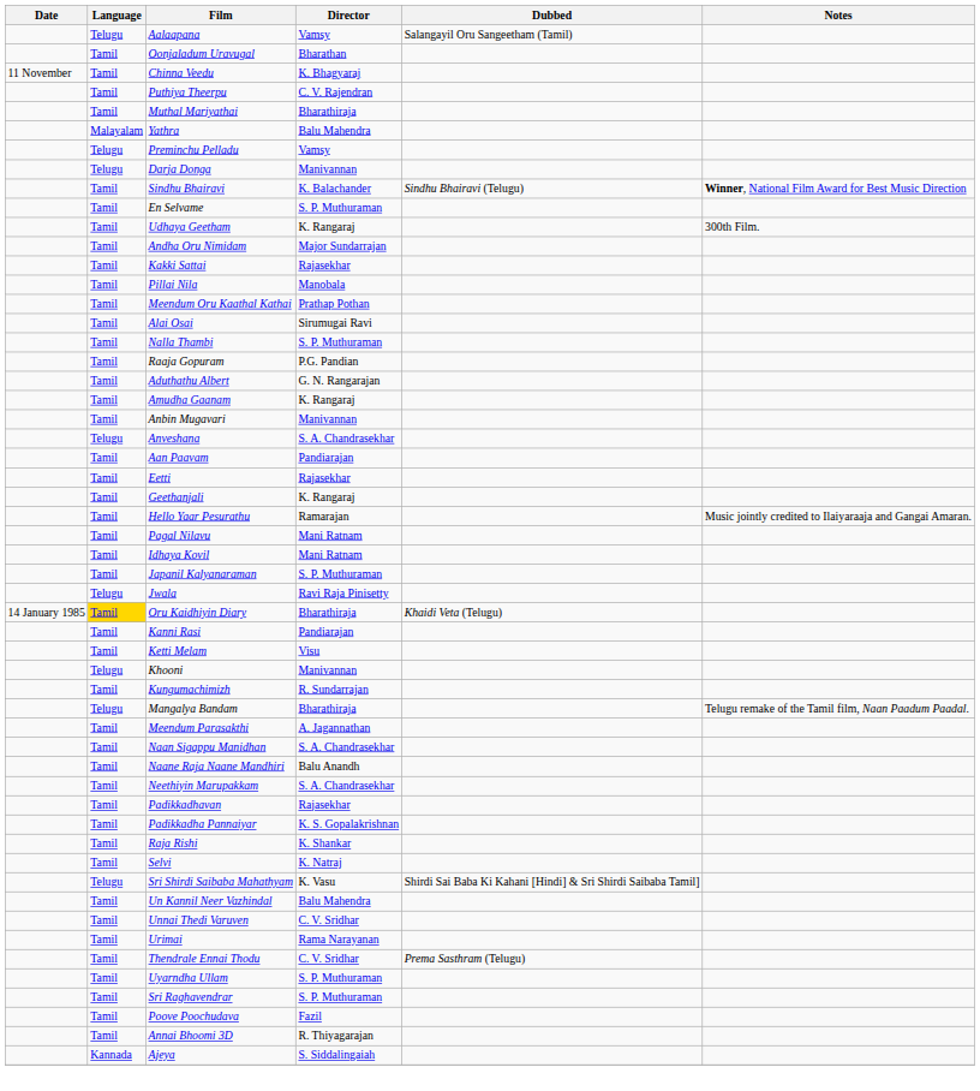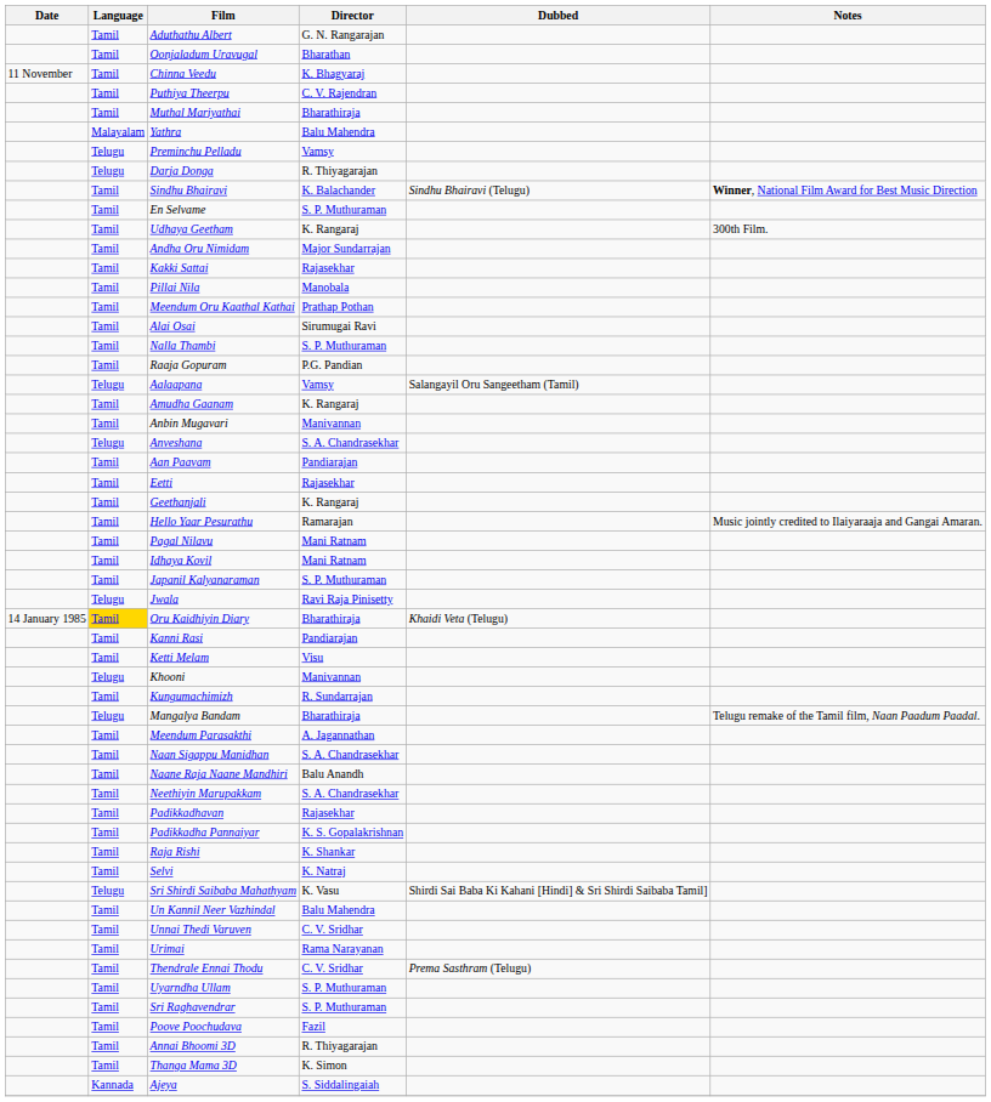rows swapped: Aalaapana <-> Aduthathu Albert
Darja Donga | Director: Manivannan -> R. Thiyagarajan
+ row: Tamil | Thanga Mama 3D | K. Simon
